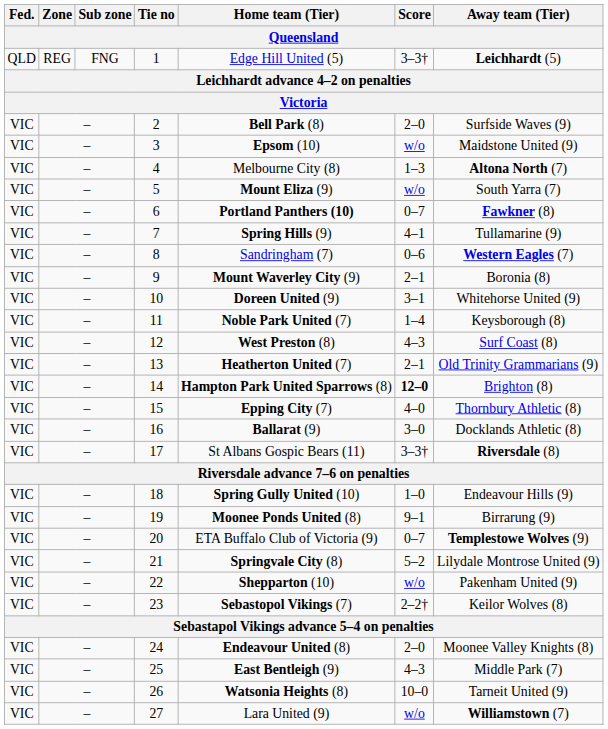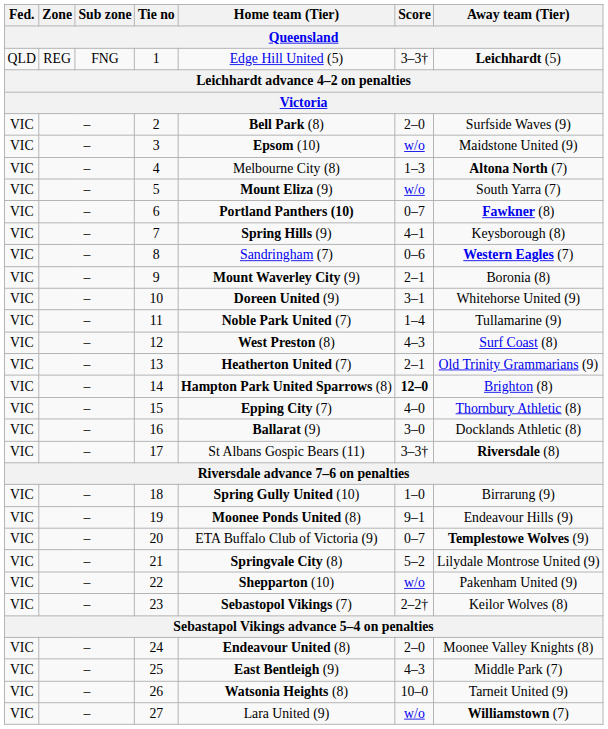7 | Away team (Tier): Tullamarine (9) -> Keysborough (8)
11 | Away team (Tier): Keysborough (8) -> Tullamarine (9)
18 | Away team (Tier): Endeavour Hills (9) -> Birrarung (9)
19 | Away team (Tier): Birrarung (9) -> Endeavour Hills (9)
